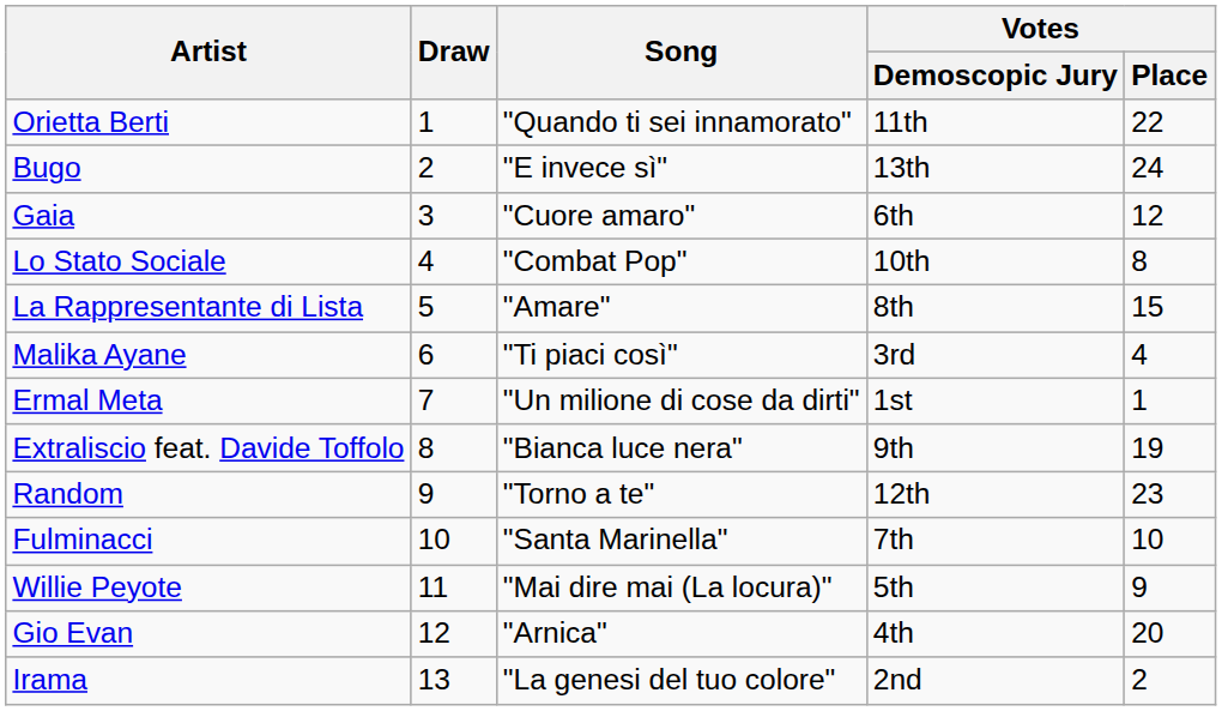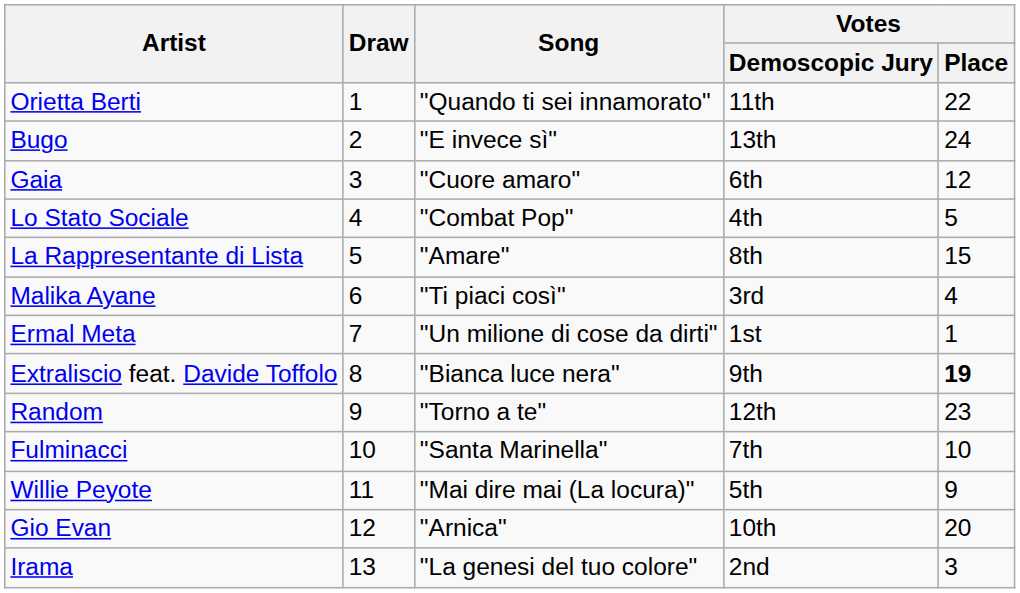Lo Stato Sociale | Votes / Demoscopic Jury: 10th -> 4th
Lo Stato Sociale | Votes / Place: 8 -> 5
Extraliscio feat. Davide Toffolo | Votes / Place: normal -> bold
Gio Evan | Votes / Demoscopic Jury: 4th -> 10th
Irama | Votes / Place: 2 -> 3
